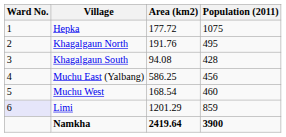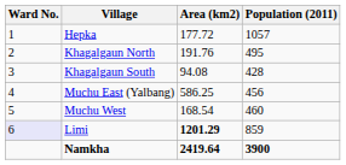Hepka | Population (2011): 1075 -> 1057
Limi | Area (km2): normal -> bold
